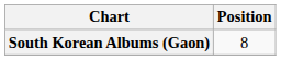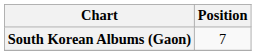South Korean Albums (Gaon) | Position: 8 -> 7
